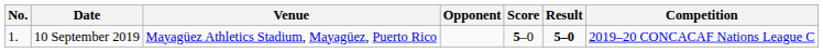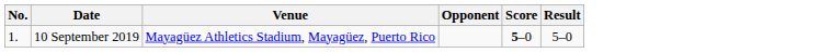- column: Competition | 2019–20 CONCACAF Nations League C
10 September 2019 | Result: bold -> normal
